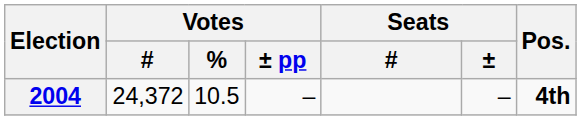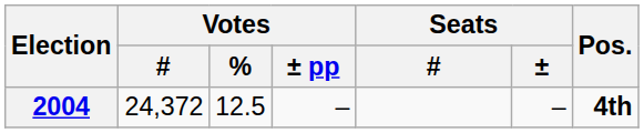2004 | Votes / %: 10.5 -> 12.5
